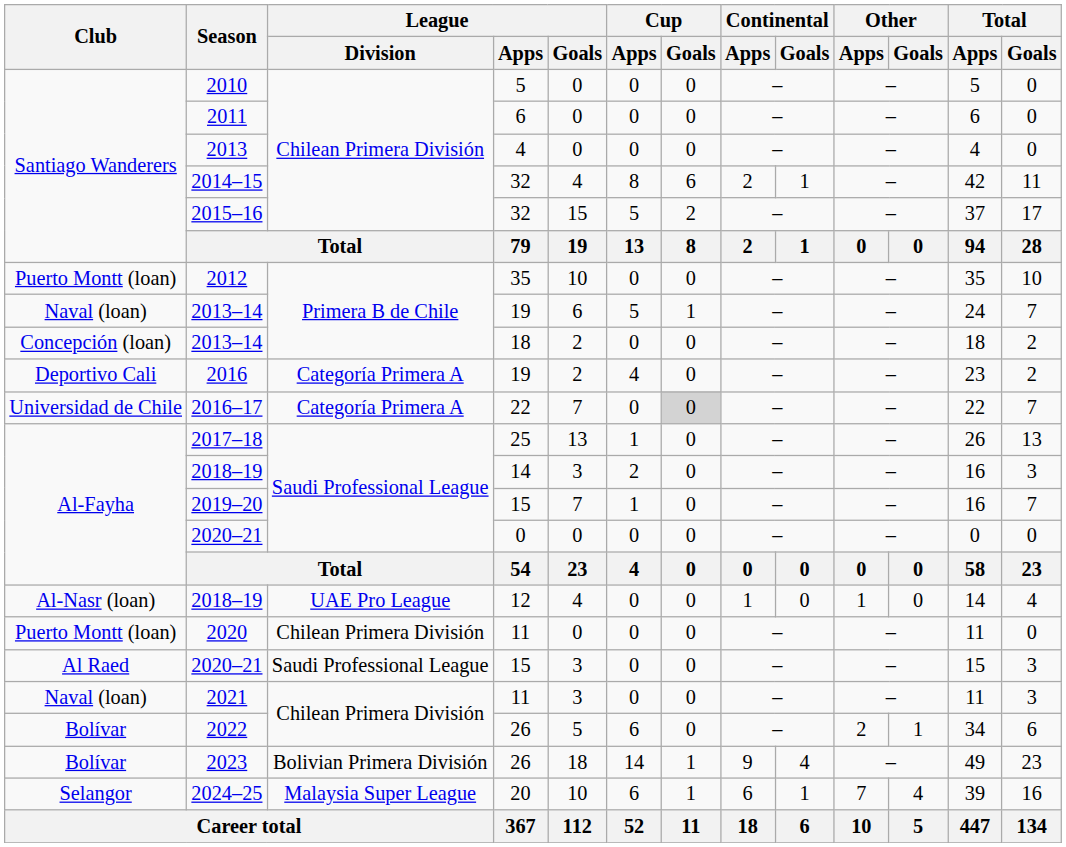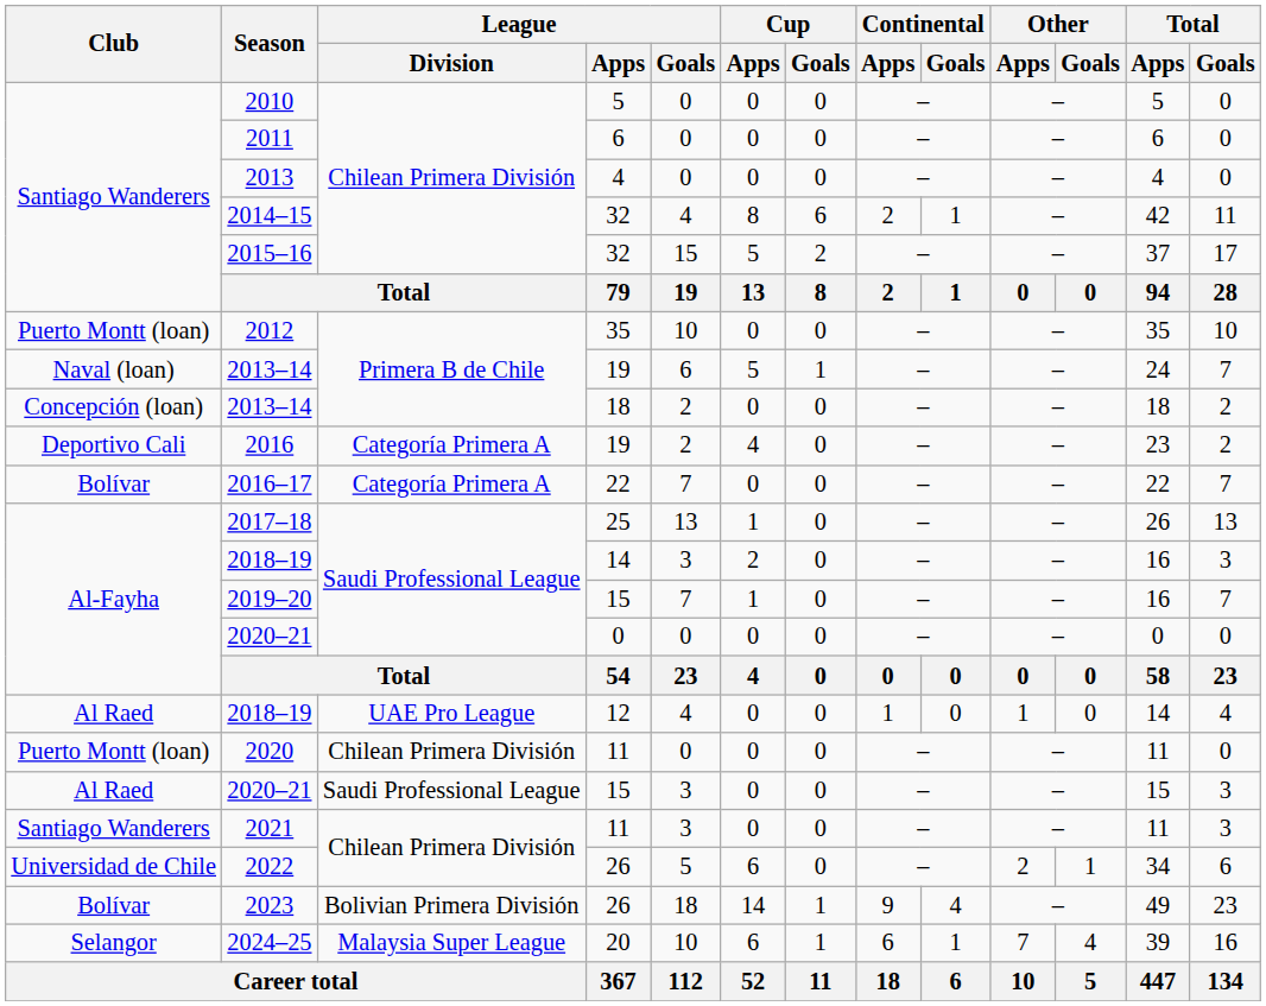2016–17 | Club: Universidad de Chile -> Bolívar
2016–17 | Cup / Goals: lightgrey background -> no background
2018–19 / 12 | Club: Al-Nasr (loan) -> Al Raed
2021 | Club: Naval (loan) -> Santiago Wanderers
2022 | Club: Bolívar -> Universidad de Chile
